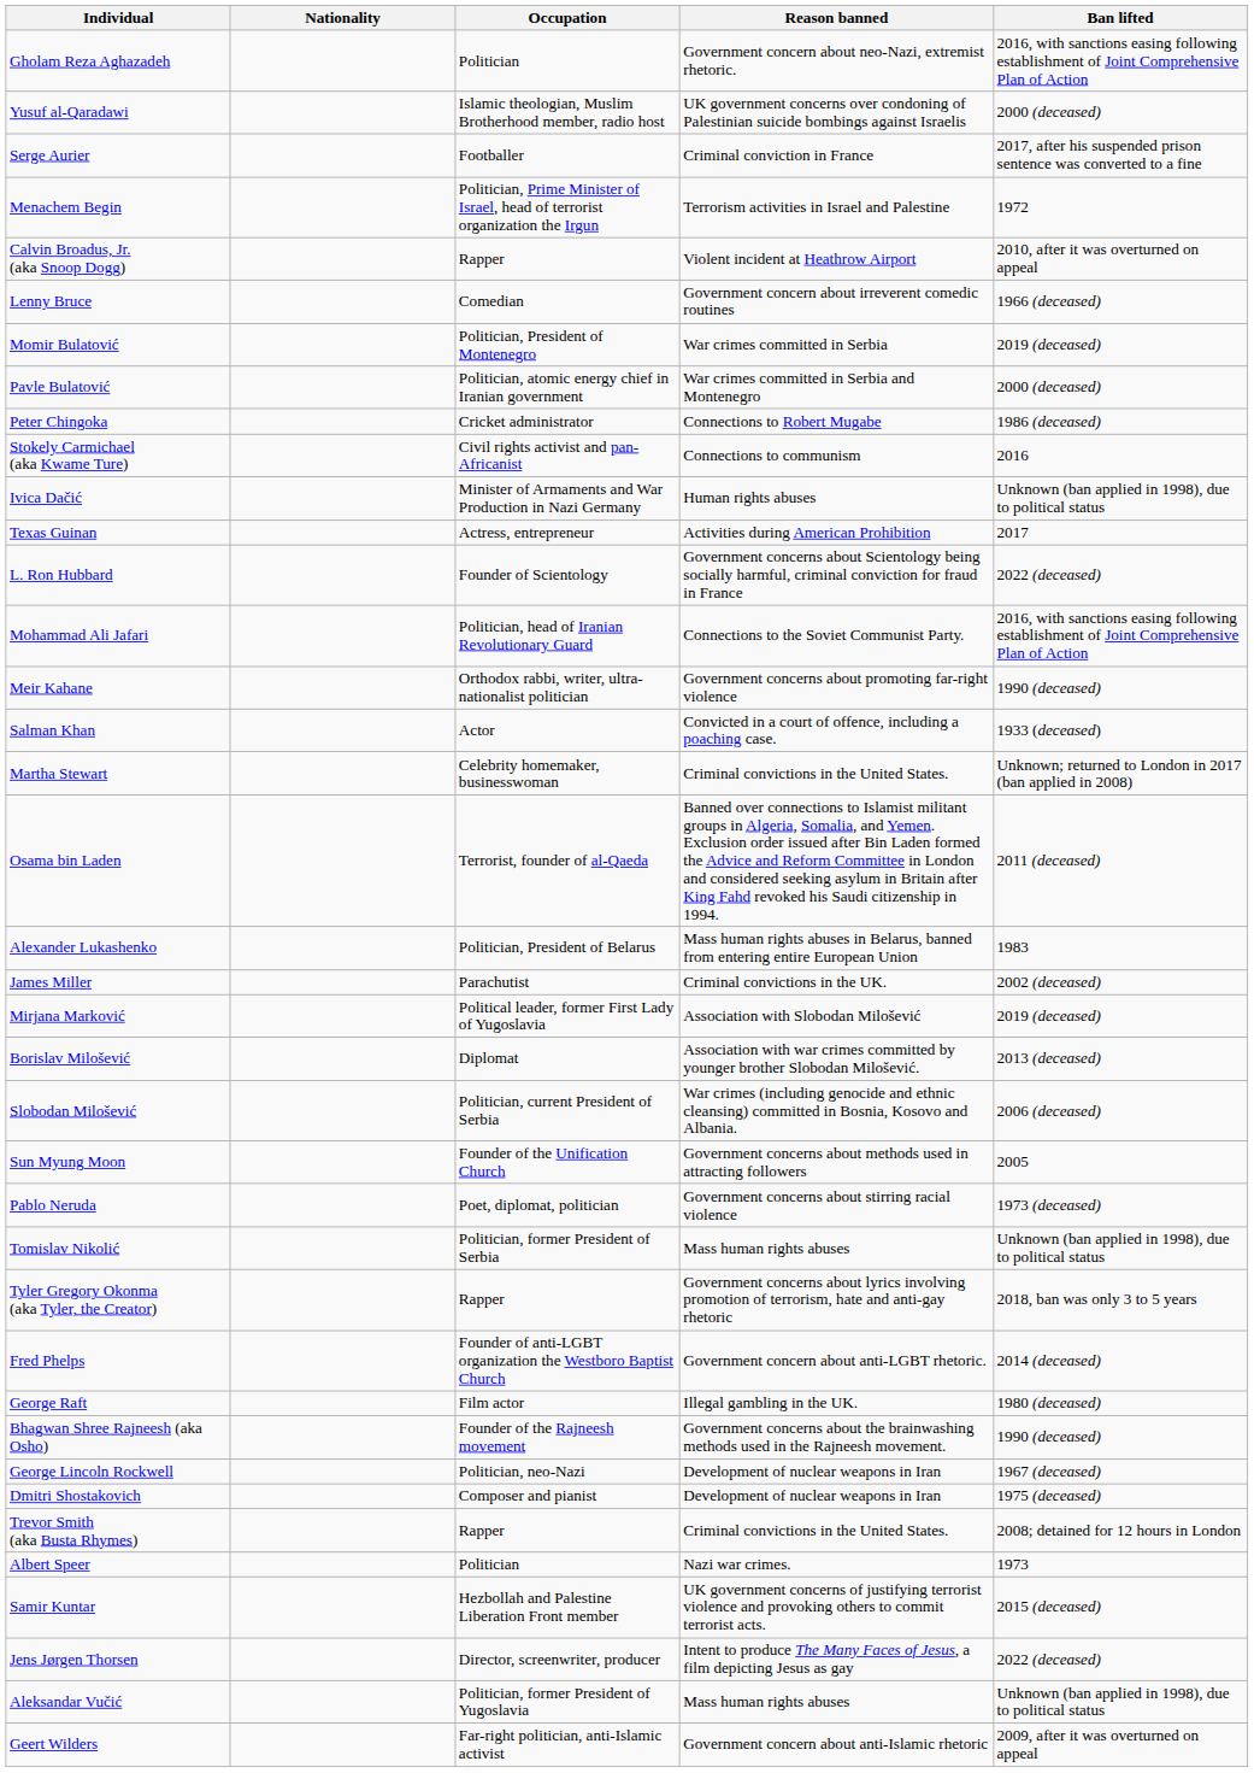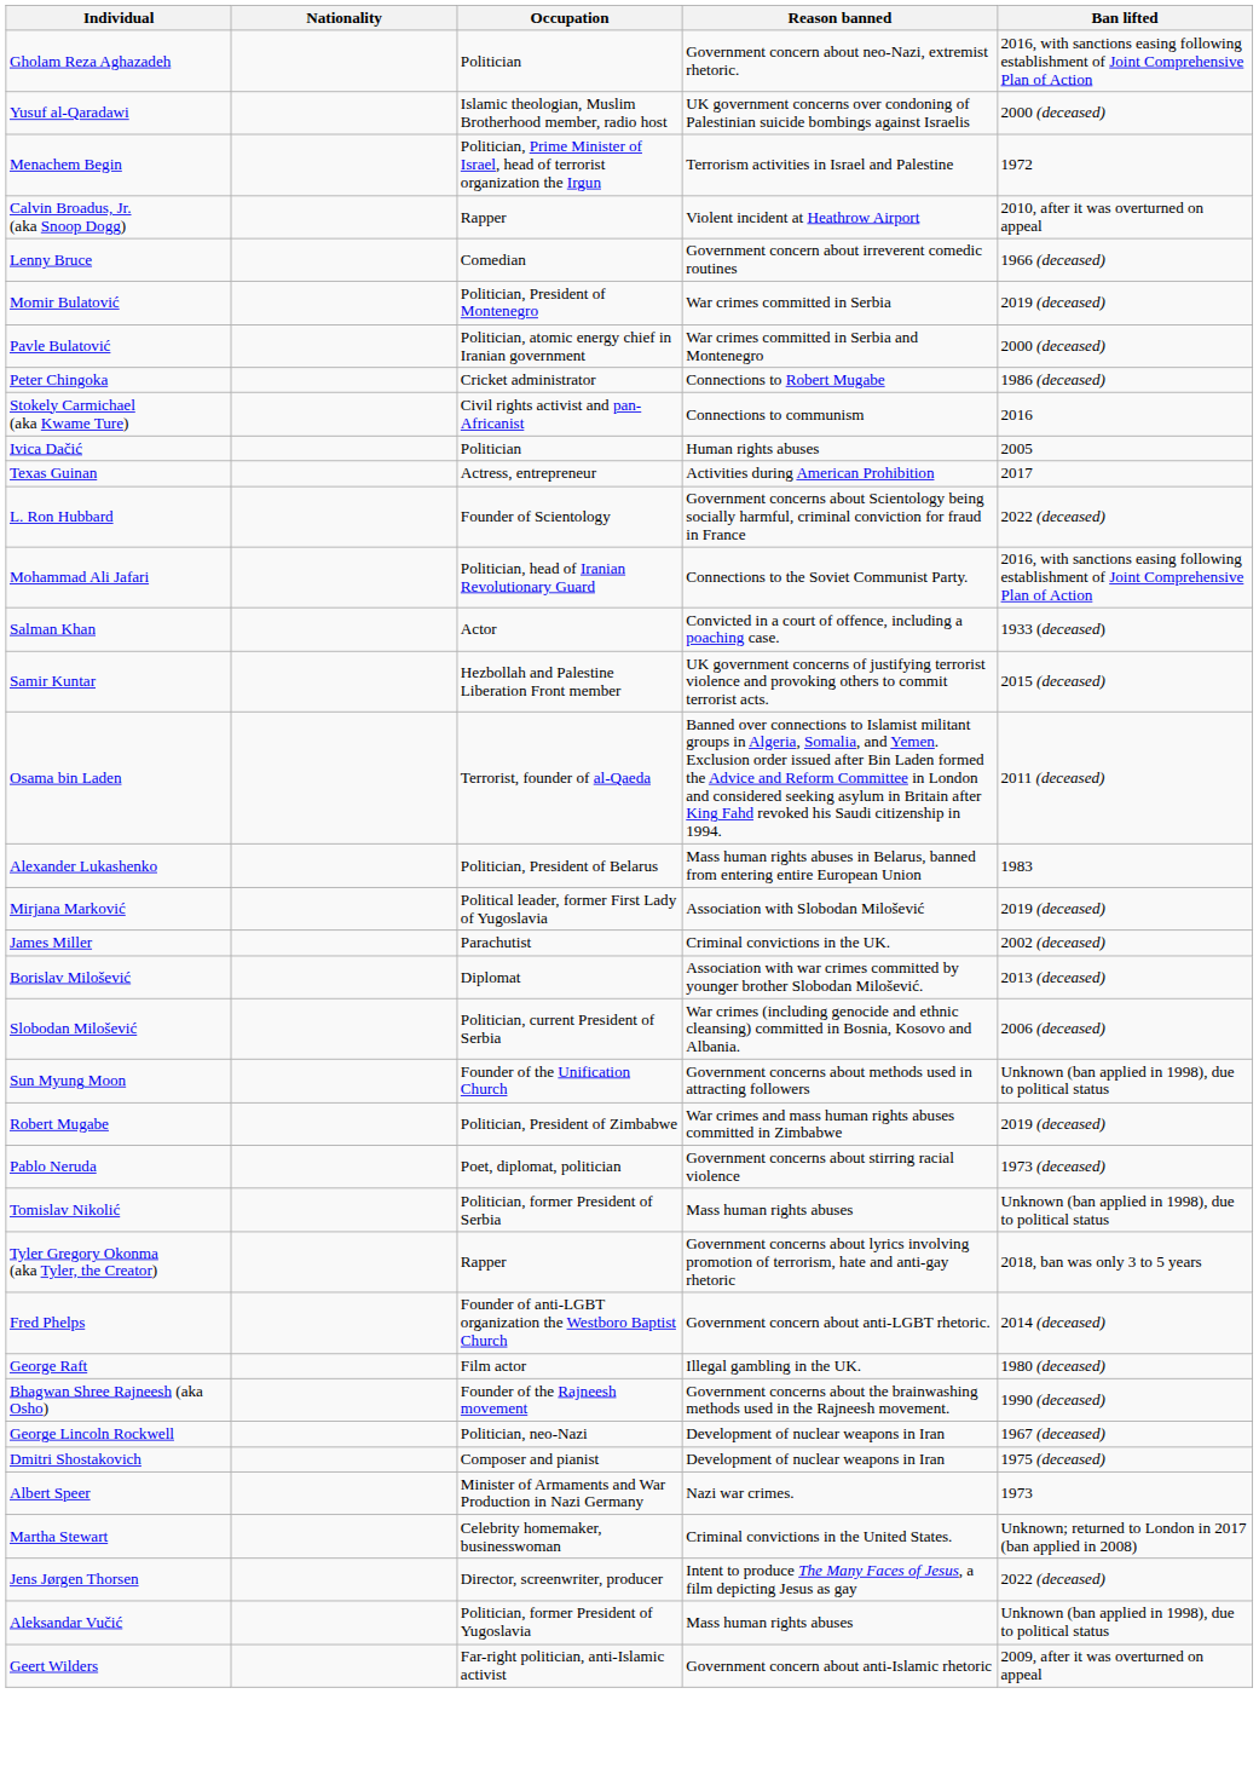- row: Serge Aurier | Footballer | Criminal conviction in France | 2017, after his suspended prison sentence was converted to a fine
Ivica Dačić | Occupation: Minister of Armaments and War Production in Nazi Germany -> Politician
Ivica Dačić | Ban lifted: Unknown (ban applied in 1998), due to political status -> 2005
- row: Meir Kahane | Orthodox rabbi, writer, ultra-nationalist politician | Government concerns about promoting far-right violence | 1990 (deceased)
rows swapped: Samir Kuntar <-> Martha Stewart
rows swapped: Mirjana Marković <-> James Miller
Sun Myung Moon | Ban lifted: 2005 -> Unknown (ban applied in 1998), due to political status
+ row: Robert Mugabe | Politician, President of Zimbabwe | War crimes and mass human rights abuses committed in Zimbabwe | 2019 (deceased)
- row: Trevor Smith (aka Busta Rhymes) | Rapper | Criminal convictions in the United States. | 2008; detained for 12 hours in London
Albert Speer | Occupation: Politician -> Minister of Armaments and War Production in Nazi Germany
